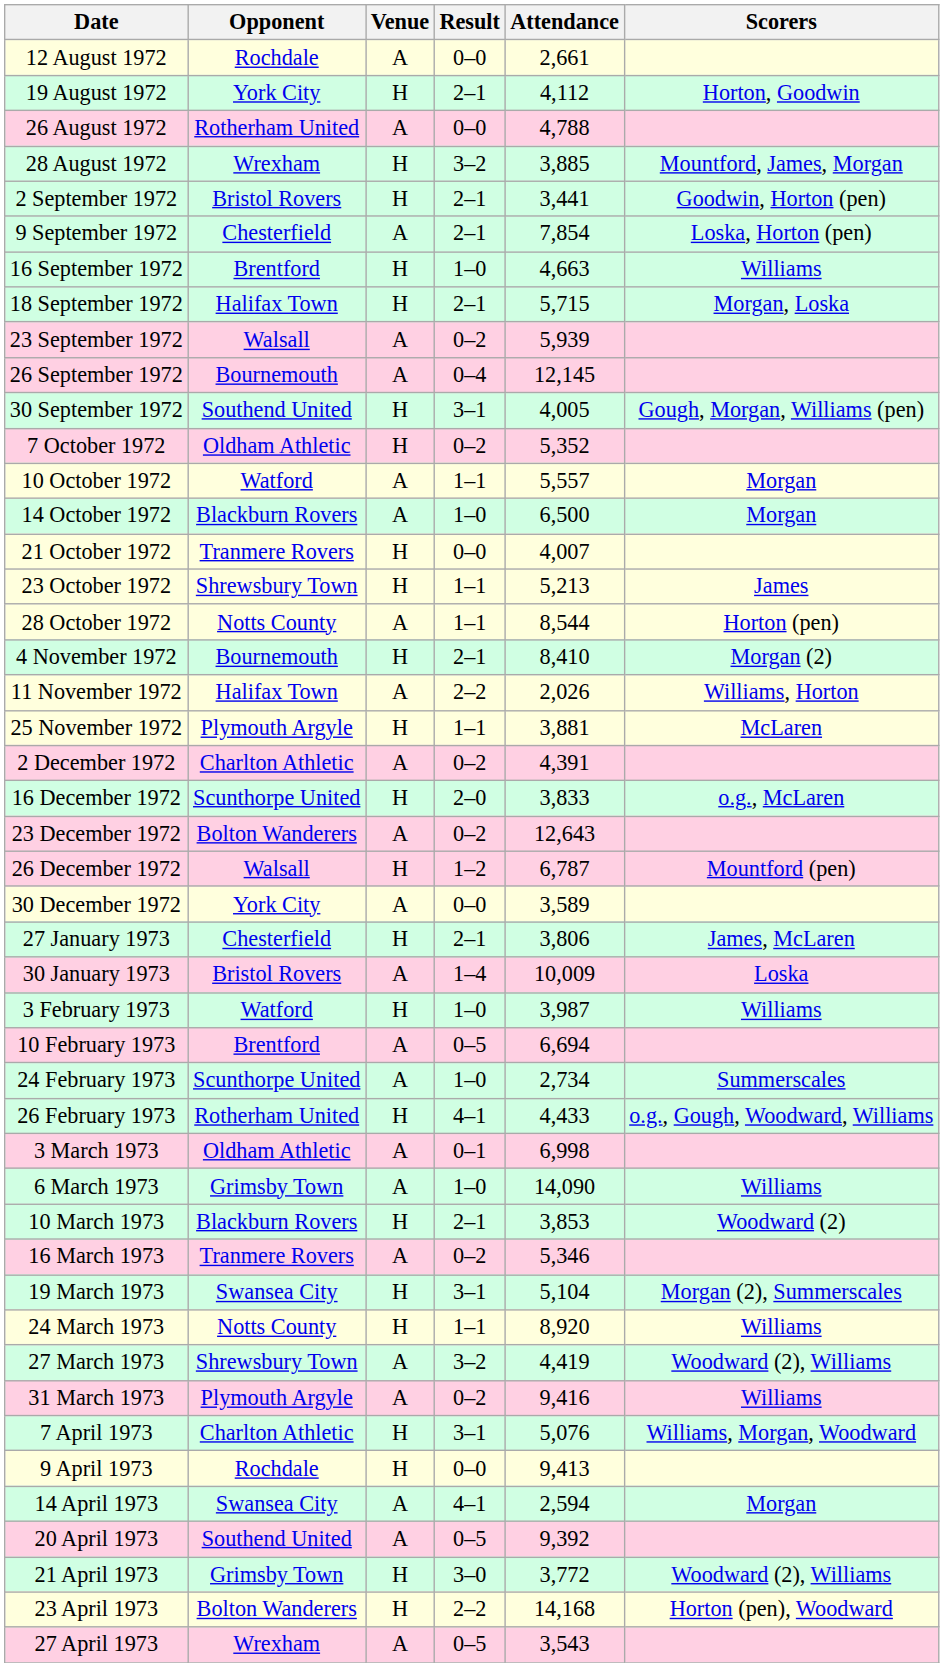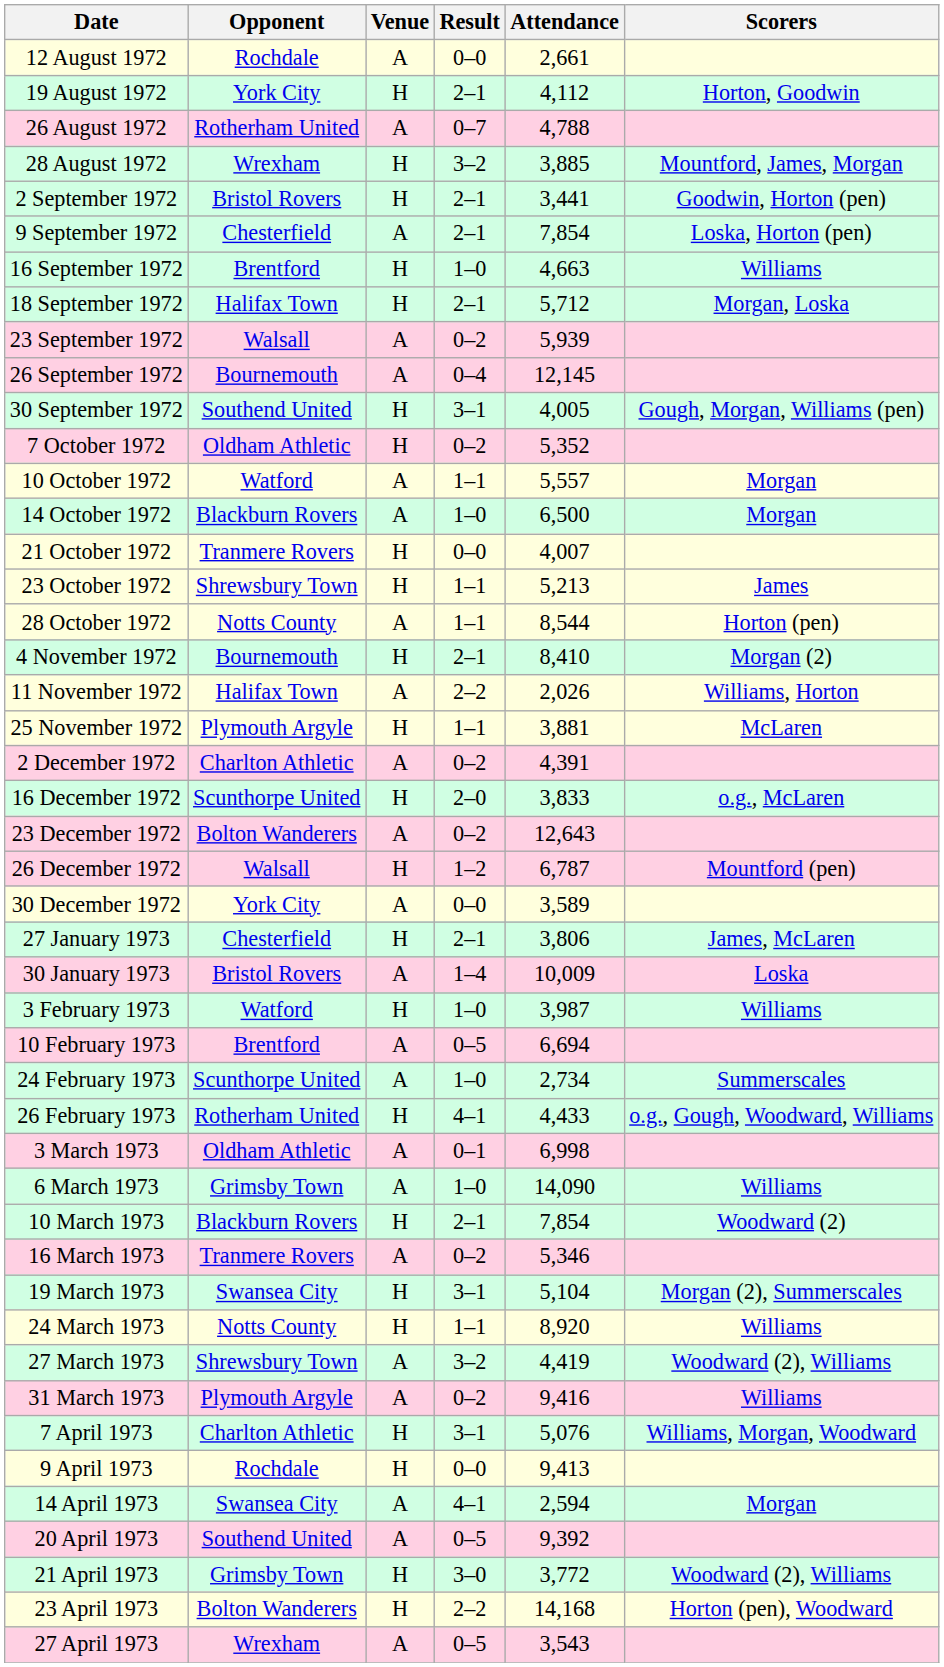26 August 1972 | Result: 0–0 -> 0–7
18 September 1972 | Attendance: 5,715 -> 5,712
10 March 1973 | Attendance: 3,853 -> 7,854
